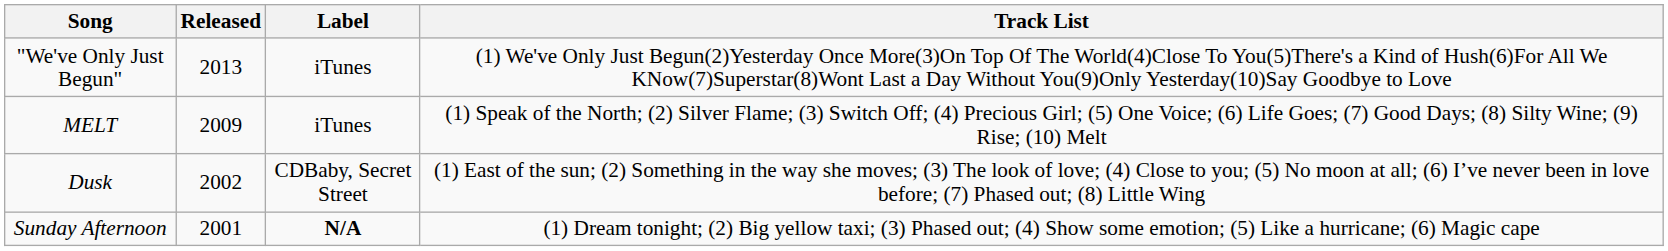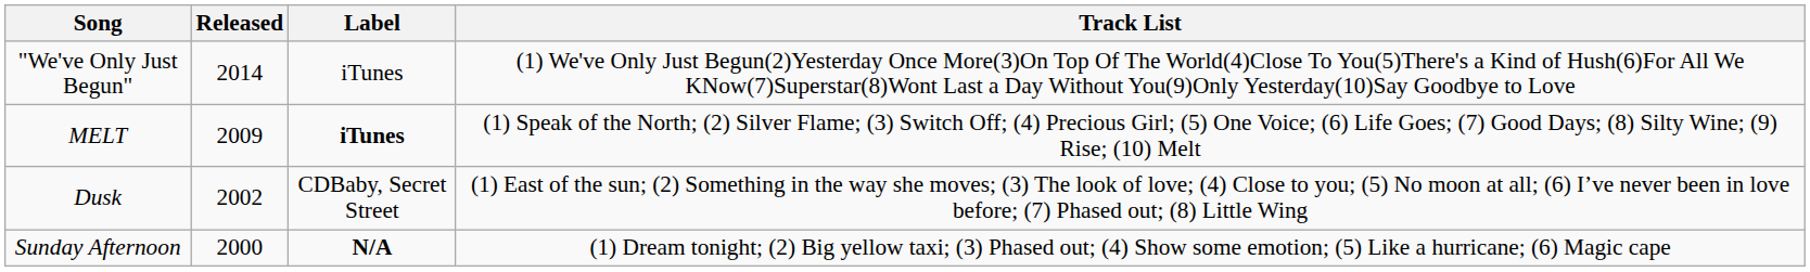"We've Only Just Begun" | Released: 2013 -> 2014
MELT | Label: normal -> bold
Sunday Afternoon | Released: 2001 -> 2000
